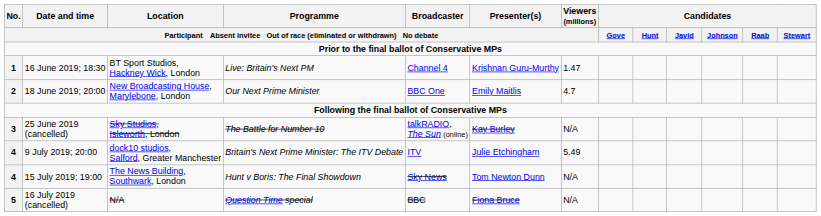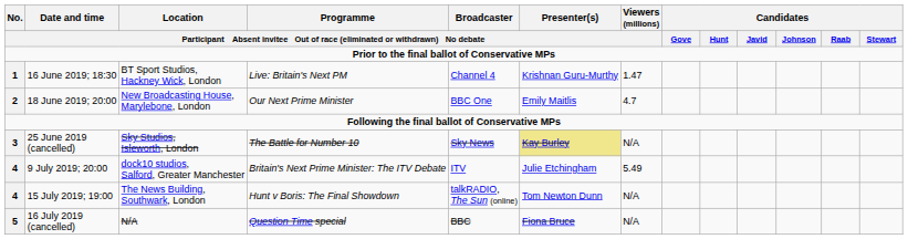25 June 2019 (cancelled) | column 5: talkRADIO, The Sun (online) -> Sky News
25 June 2019 (cancelled) | column 6: no background -> khaki background
15 July 2019; 19:00 | column 5: Sky News -> talkRADIO, The Sun (online)
